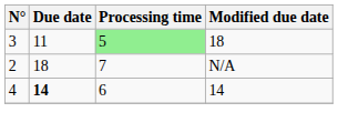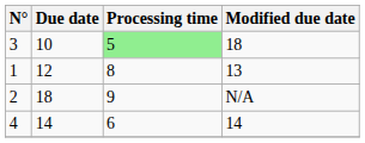3 | Due date: 11 -> 10
+ row: 1 | 12 | 8 | 13
2 | Processing time: 7 -> 9
4 | Due date: bold -> normal
